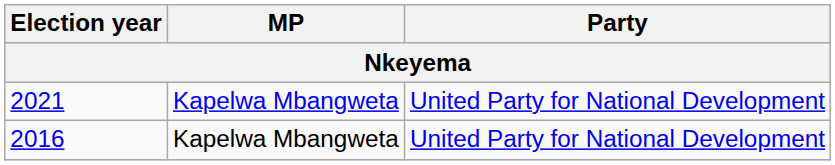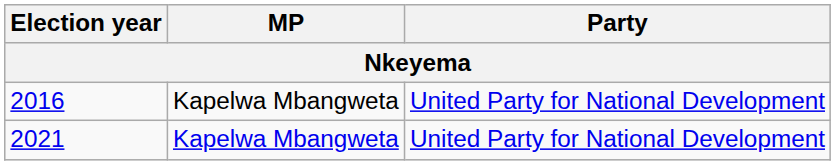rows swapped: 2016 <-> 2021
